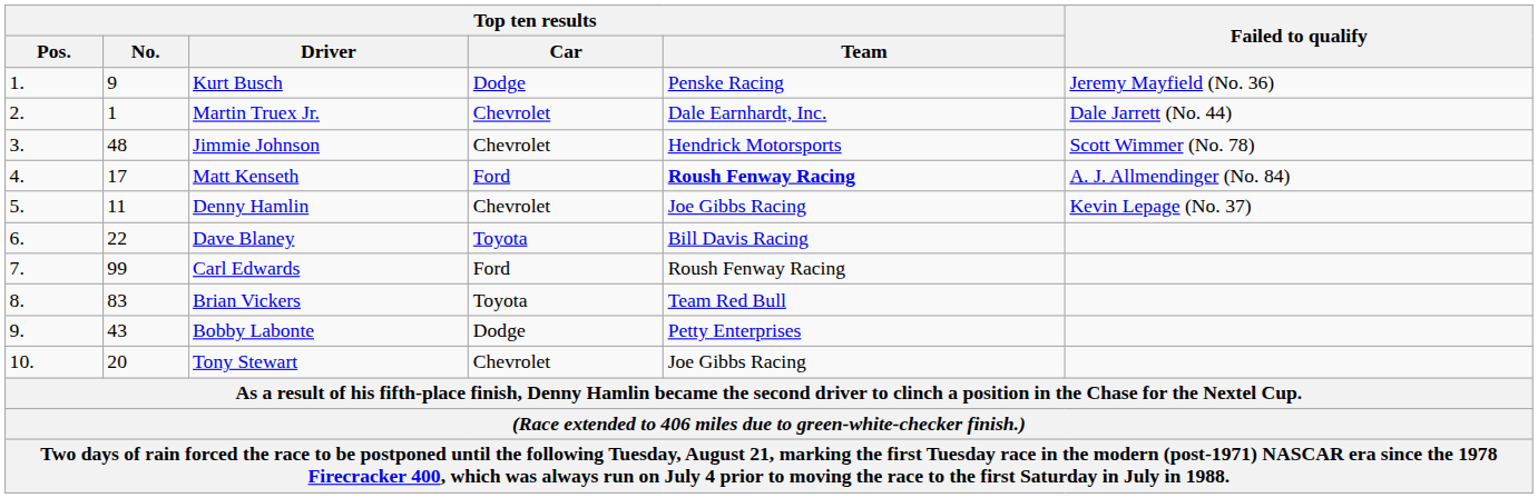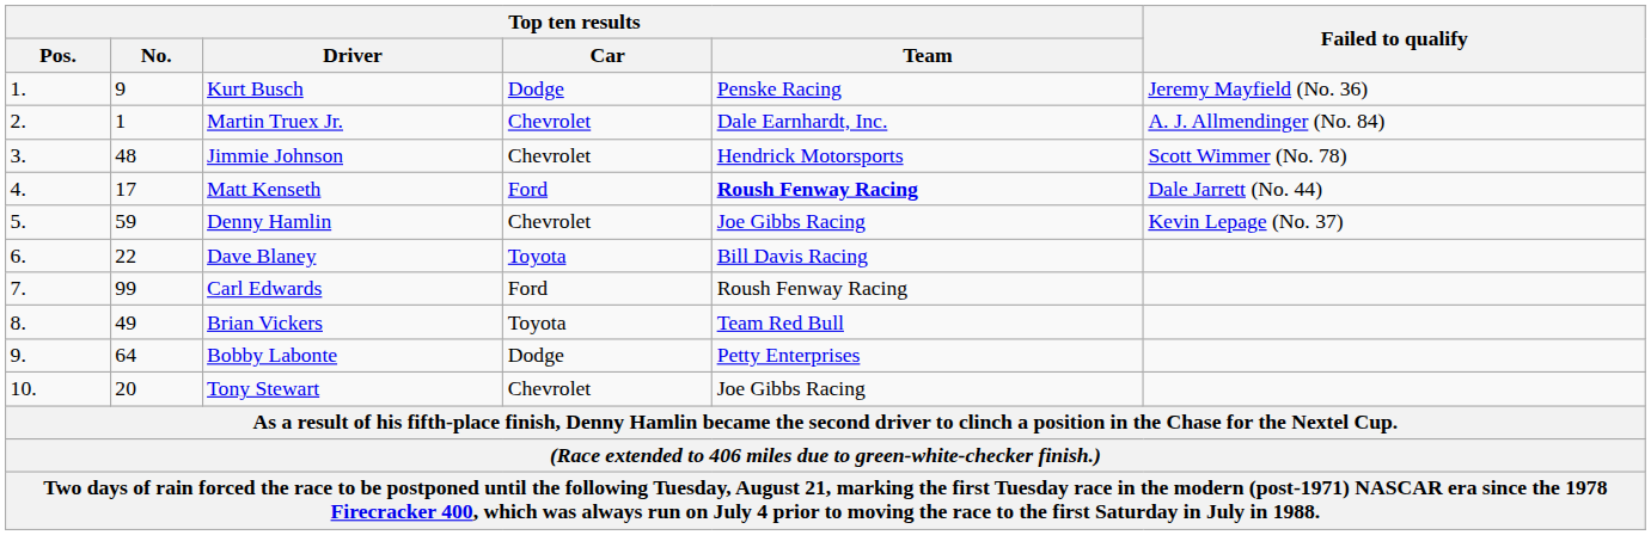Martin Truex Jr. | Failed to qualify: Dale Jarrett (No. 44) -> A. J. Allmendinger (No. 84)
Matt Kenseth | Failed to qualify: A. J. Allmendinger (No. 84) -> Dale Jarrett (No. 44)
Denny Hamlin | Top ten results / No.: 11 -> 59
Brian Vickers | Top ten results / No.: 83 -> 49
Bobby Labonte | Top ten results / No.: 43 -> 64
